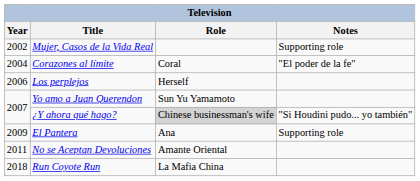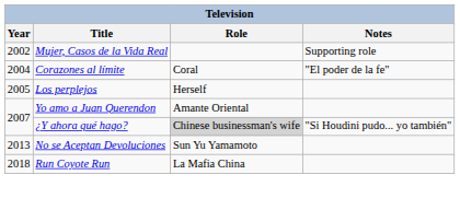Los perplejos | Year: 2006 -> 2005
Yo amo a Juan Querendon | Role: Sun Yu Yamamoto -> Amante Oriental
- row: 2009 | El Pantera | Ana | Supporting role
No se Aceptan Devoluciones | Year: 2011 -> 2013
No se Aceptan Devoluciones | Role: Amante Oriental -> Sun Yu Yamamoto
